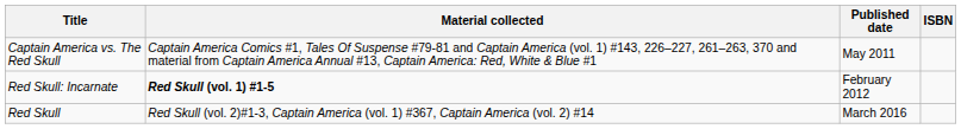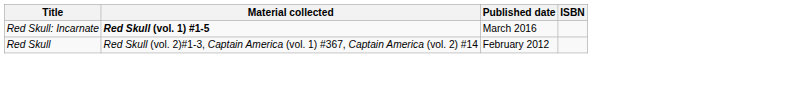- row: Captain America vs. The Red Skull | Captain America Comics #1, Tales Of Suspense #79-81 and Captain America (vol. 1) #143, 226–227, 261–263, 370 and material from Captain America Annual #13, Captain America: Red, White & Blue #1 | May 2011
Red Skull: Incarnate | Published date: February 2012 -> March 2016
Red Skull | Published date: March 2016 -> February 2012
